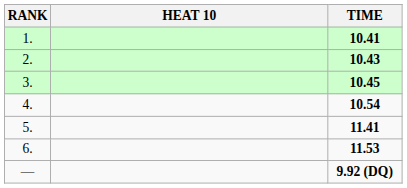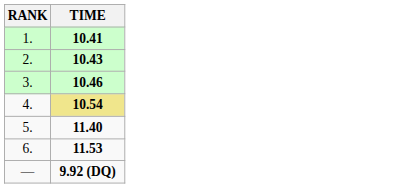- column: HEAT 10
3. | TIME: 10.45 -> 10.46
4. | TIME: no background -> khaki background
5. | TIME: 11.41 -> 11.40
